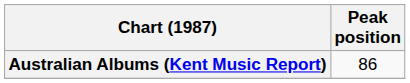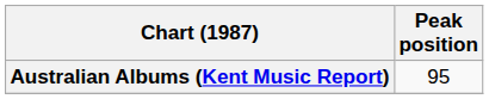Australian Albums (Kent Music Report) | Peak position: 86 -> 95
